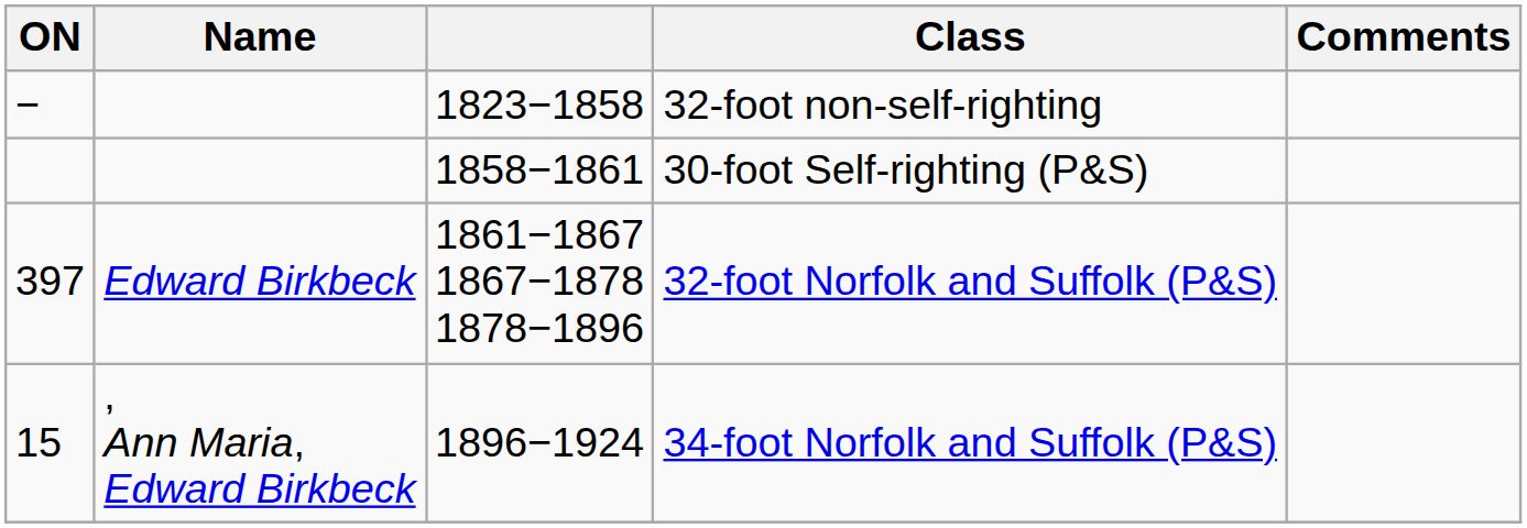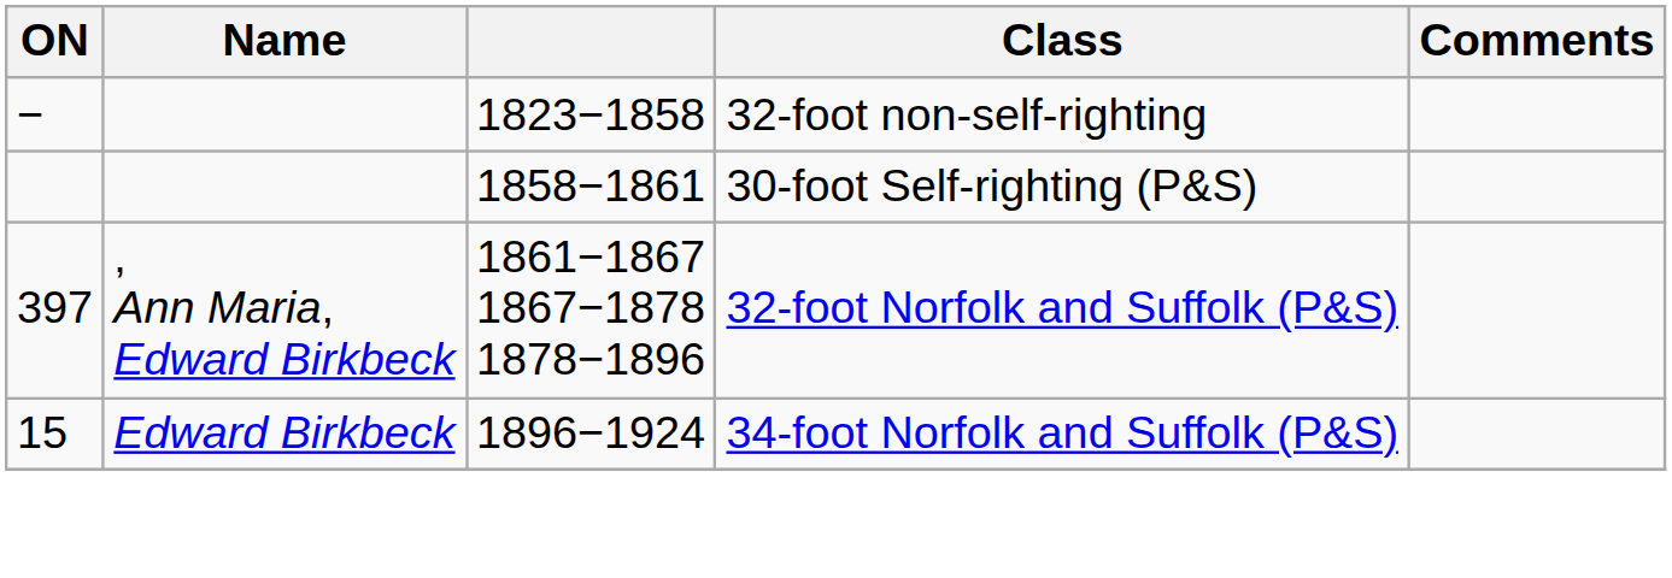32-foot Norfolk and Suffolk (P&S) | Name: Edward Birkbeck -> , Ann Maria, Edward Birkbeck
34-foot Norfolk and Suffolk (P&S) | Name: , Ann Maria, Edward Birkbeck -> Edward Birkbeck
